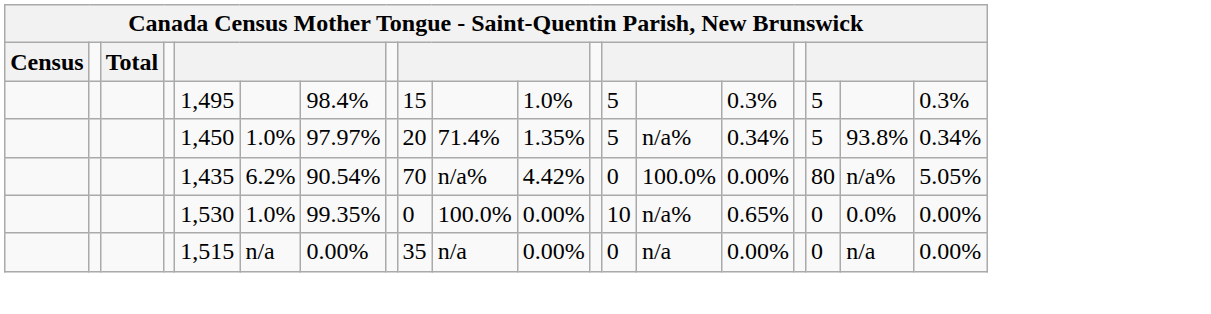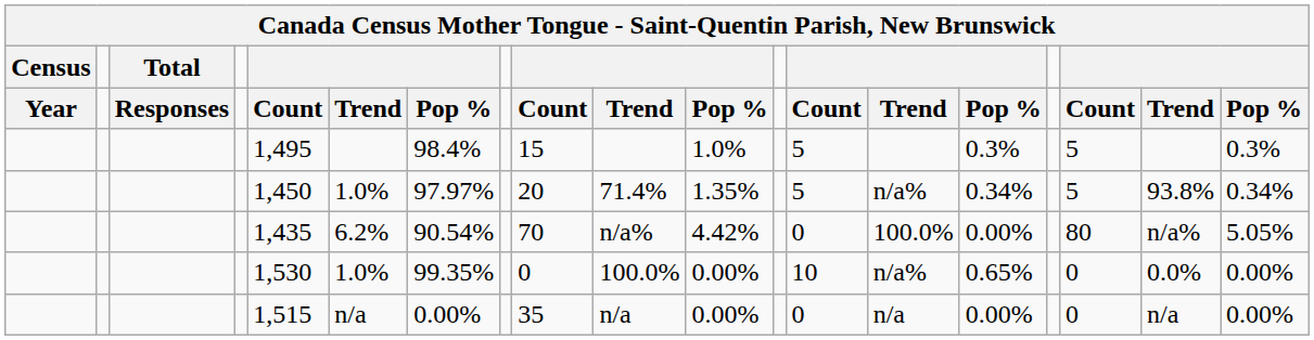+ row: Year | Responses | Count | Trend | Pop % | Count | Trend | Pop % | Count | Trend | Pop % | Count | Trend | Pop %
